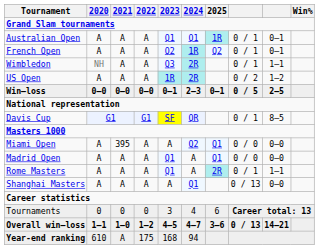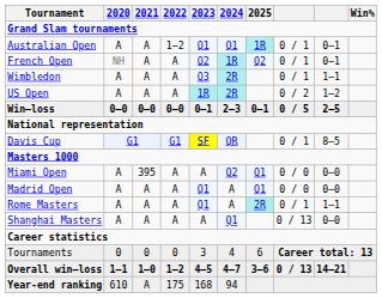Australian Open | 2022: A -> 1–2
French Open | 2020: A -> NH
Wimbledon | 2020: NH -> A
